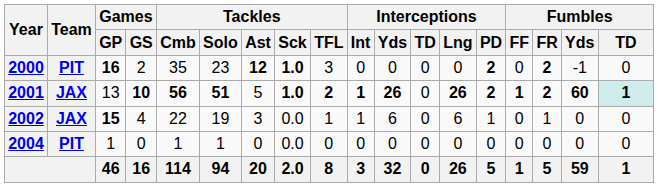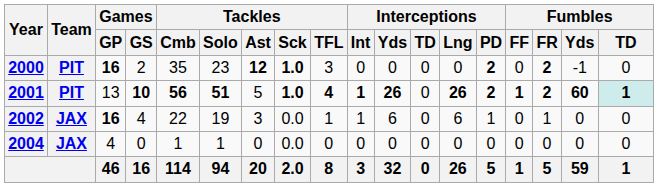2001 | Team: JAX -> PIT
2001 | Tackles / TFL: 2 -> 4
2002 | Games / GP: 15 -> 16
2004 | Team: PIT -> JAX
2004 | Games / GP: 1 -> 4
